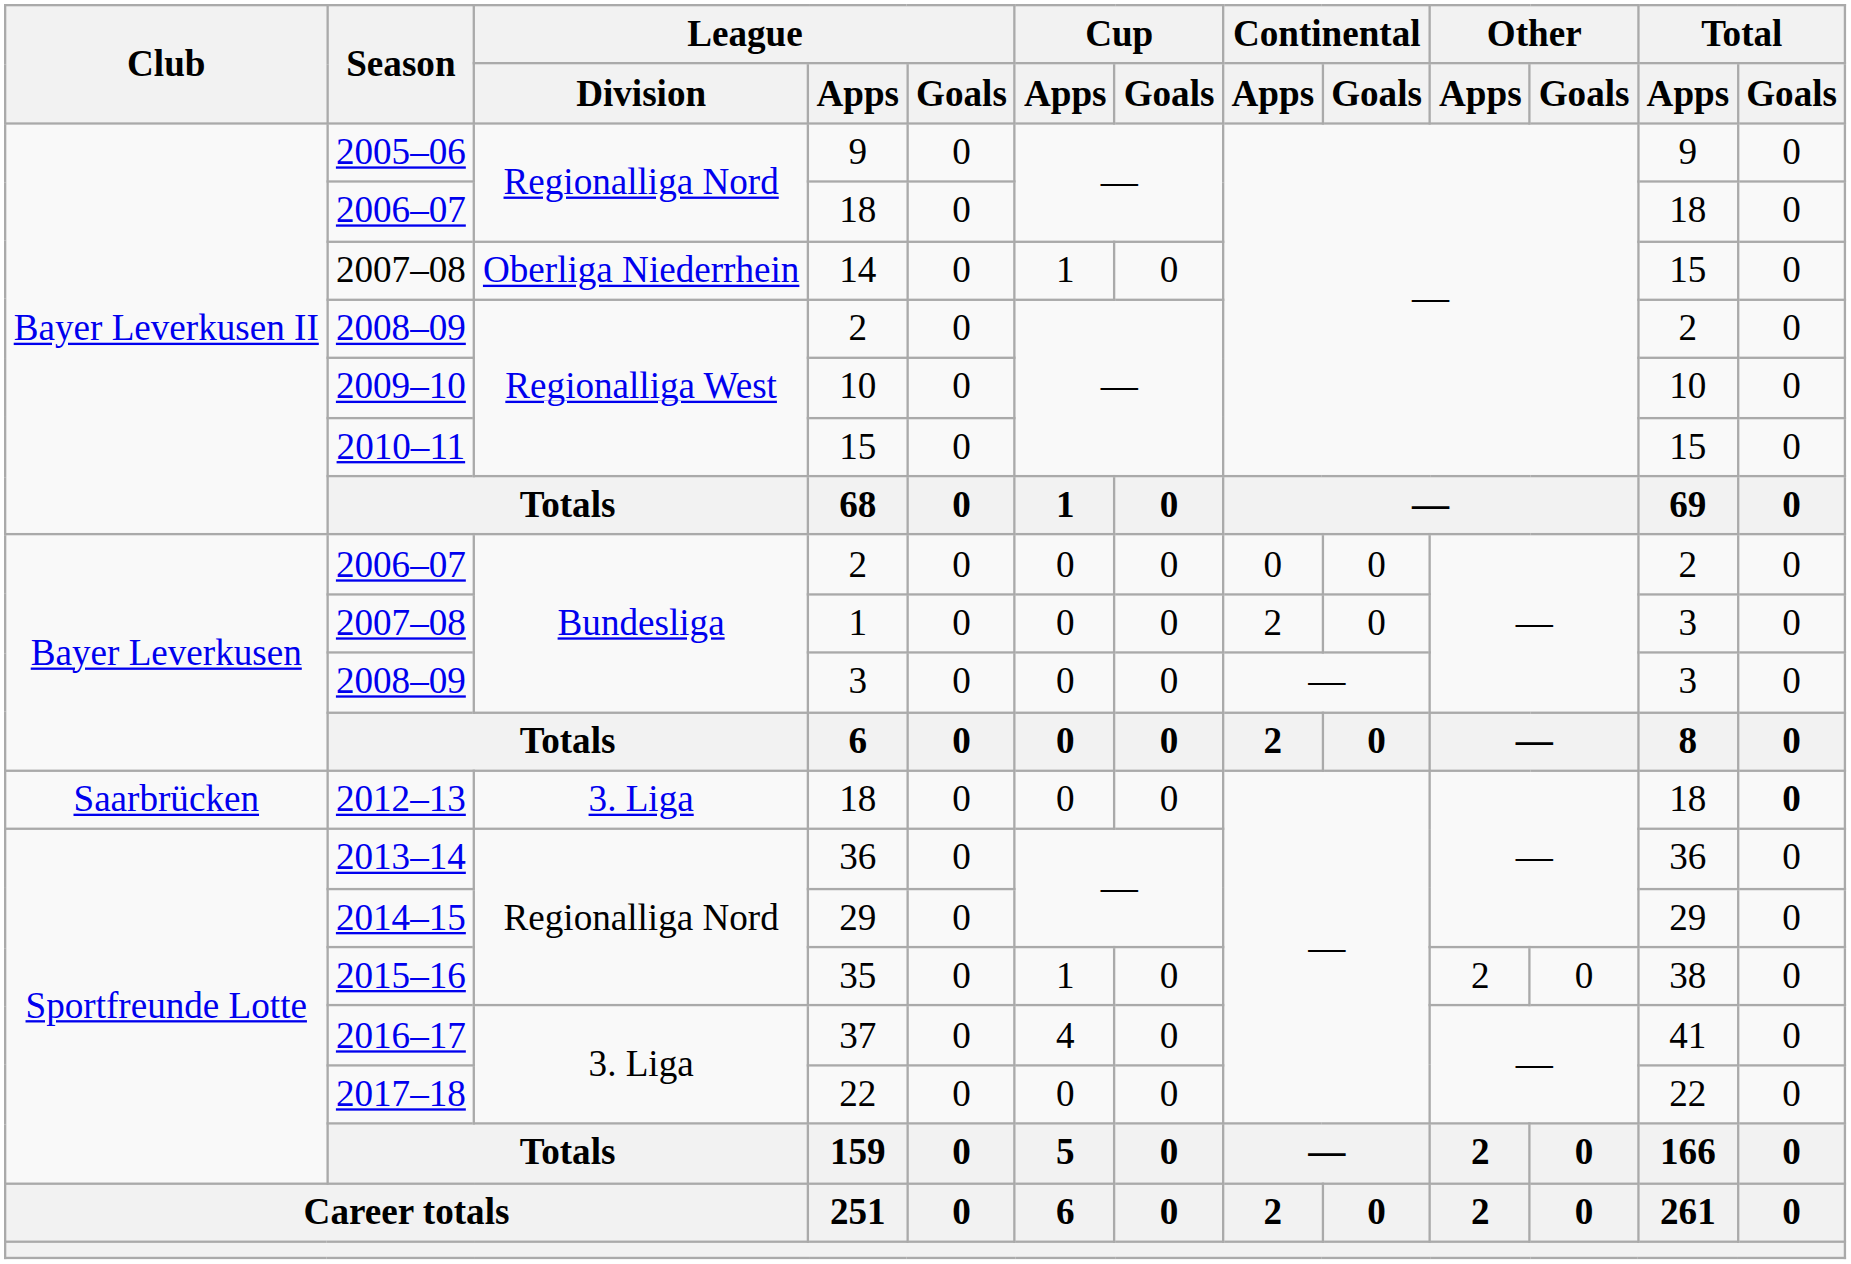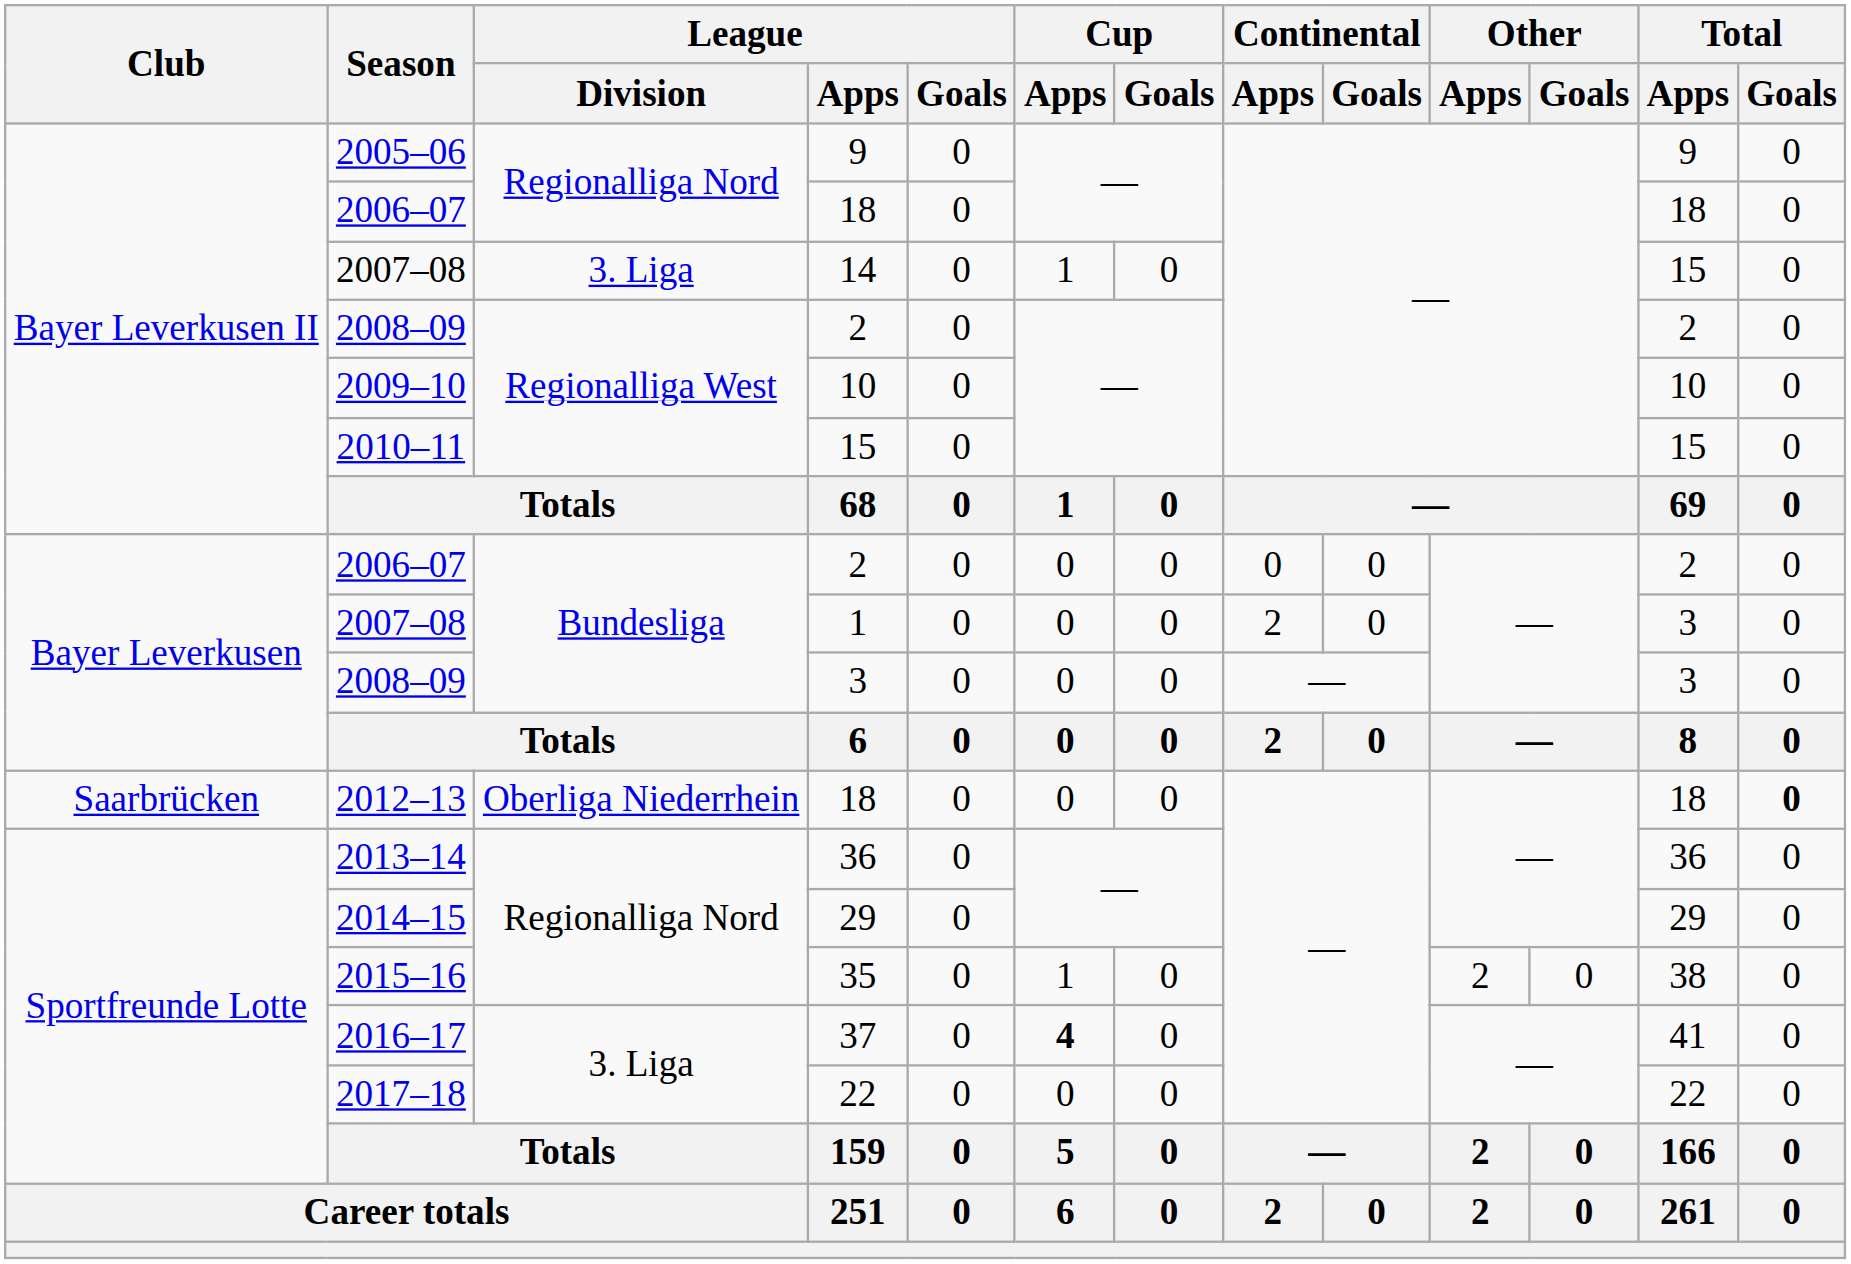14 | League / Division: Oberliga Niederrhein -> 3. Liga
2012–13 / 18 | League / Division: 3. Liga -> Oberliga Niederrhein
37 | Cup / Apps: normal -> bold
